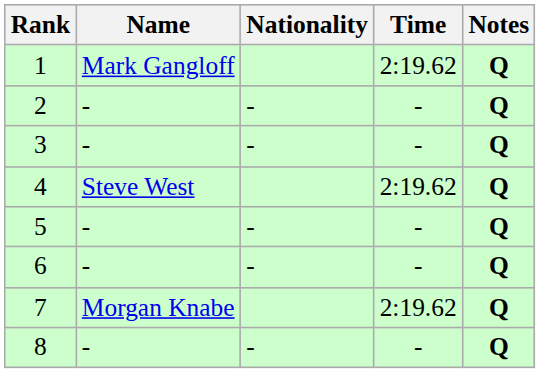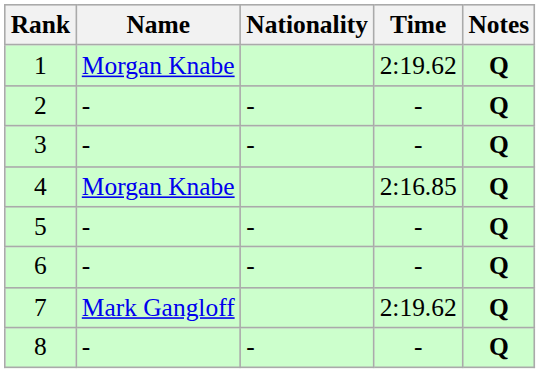1 | Name: Mark Gangloff -> Morgan Knabe
4 | Name: Steve West -> Morgan Knabe
4 | Time: 2:19.62 -> 2:16.85
7 | Name: Morgan Knabe -> Mark Gangloff
